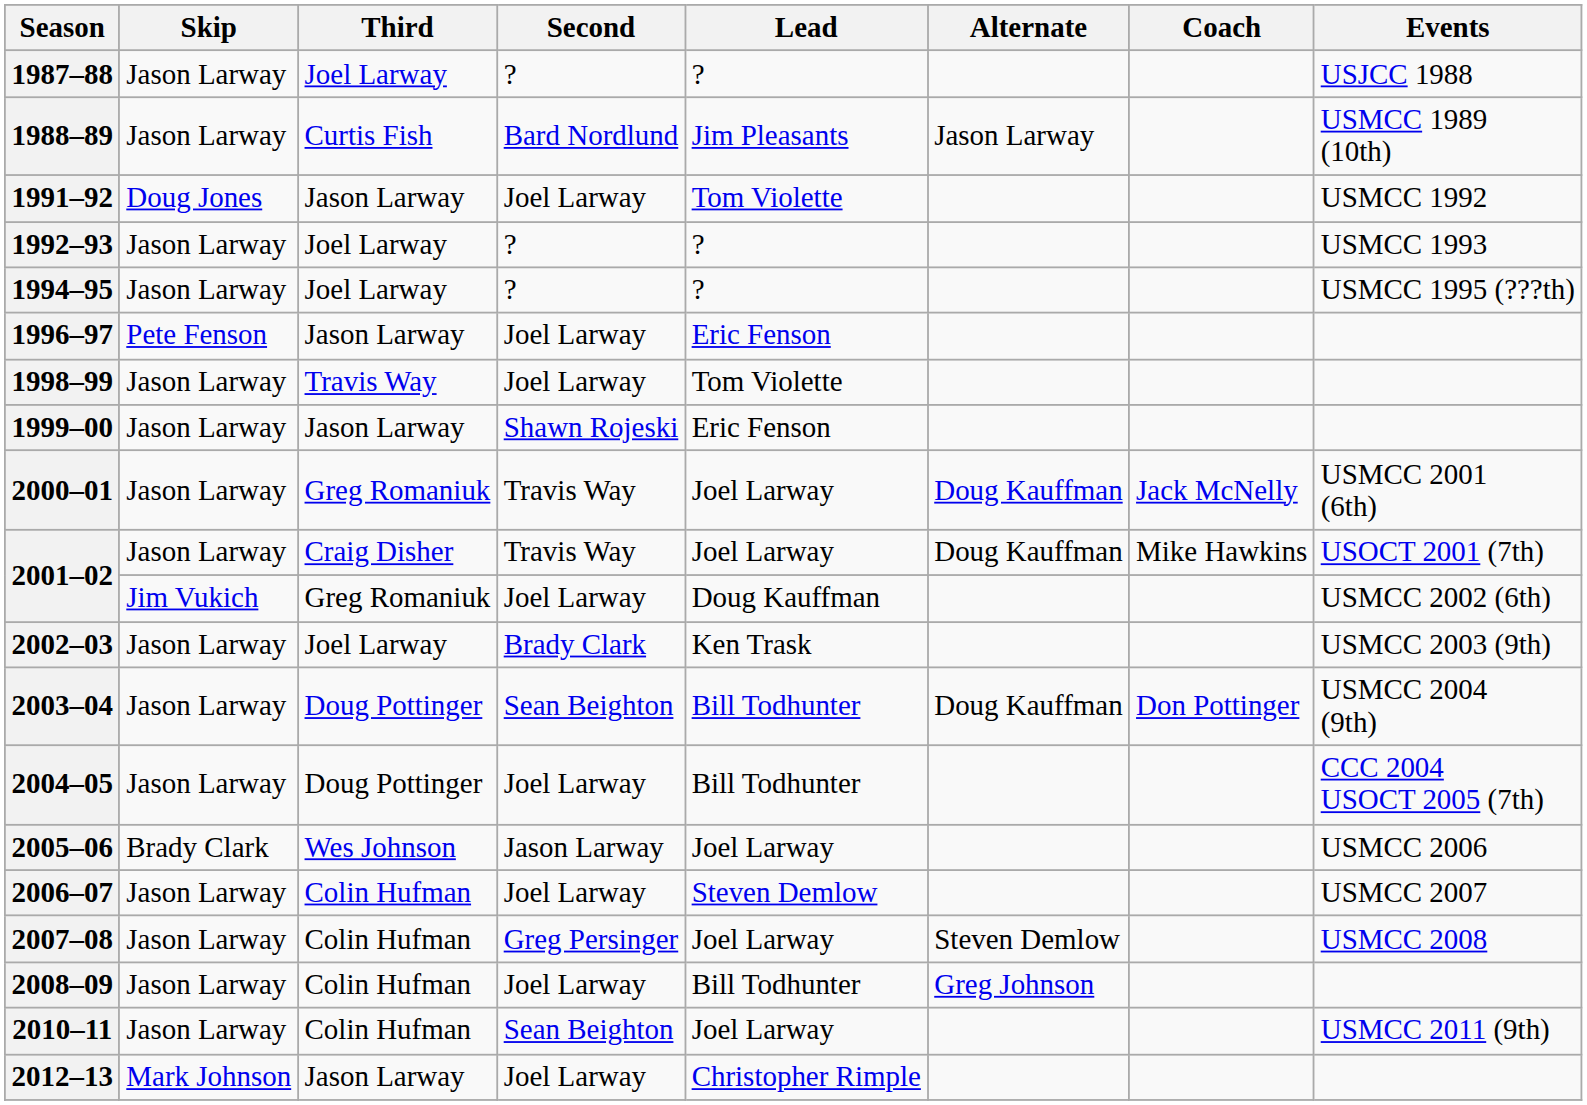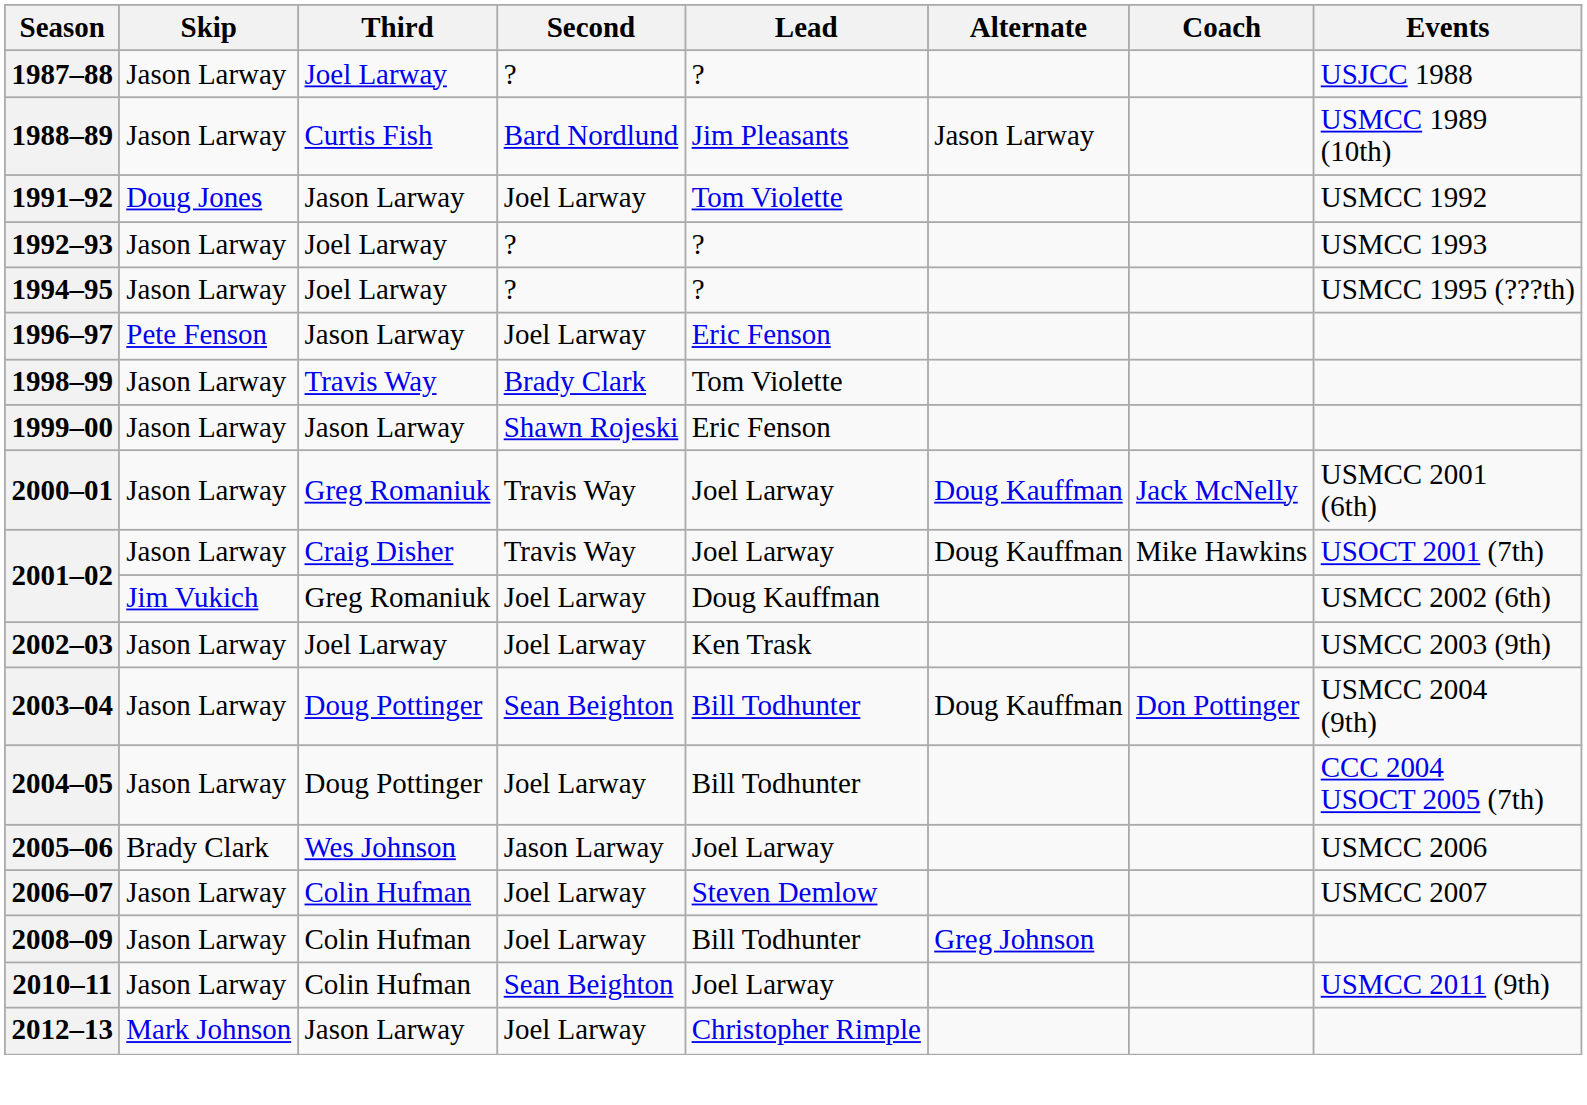1998–99 | Second: Joel Larway -> Brady Clark
2002–03 | Second: Brady Clark -> Joel Larway
- row: 2007–08 | Jason Larway | Colin Hufman | Greg Persinger | Joel Larway | Steven Demlow | USMCC 2008
